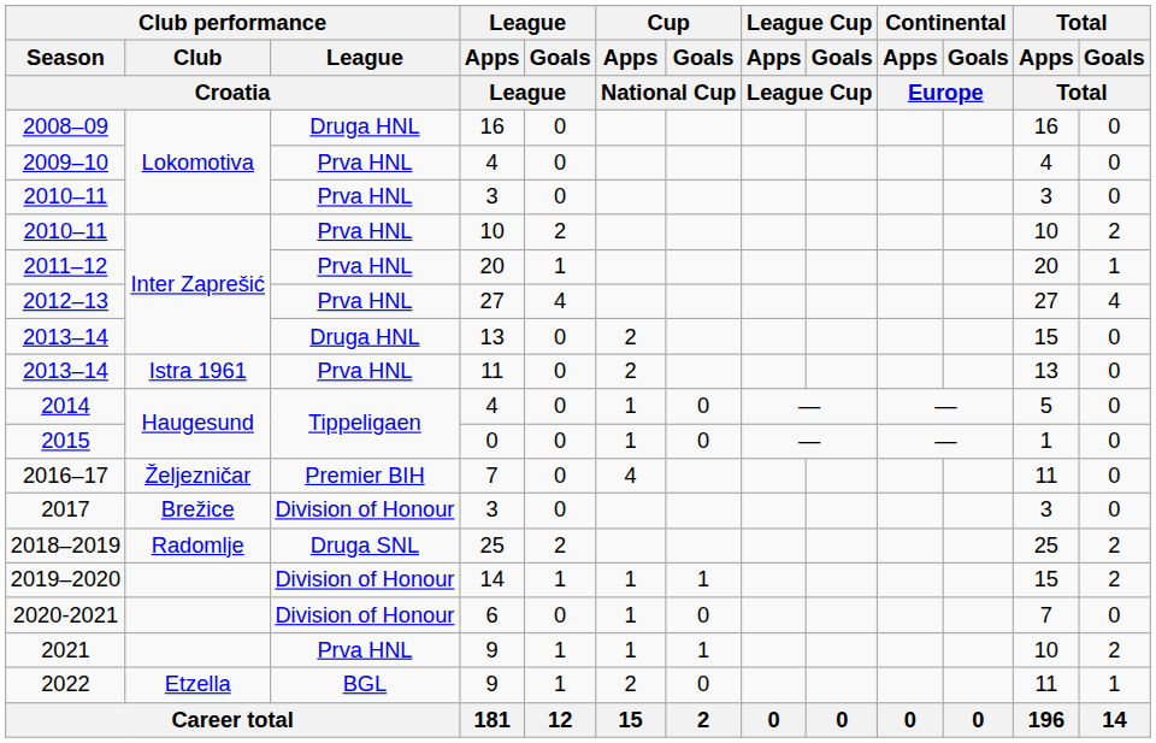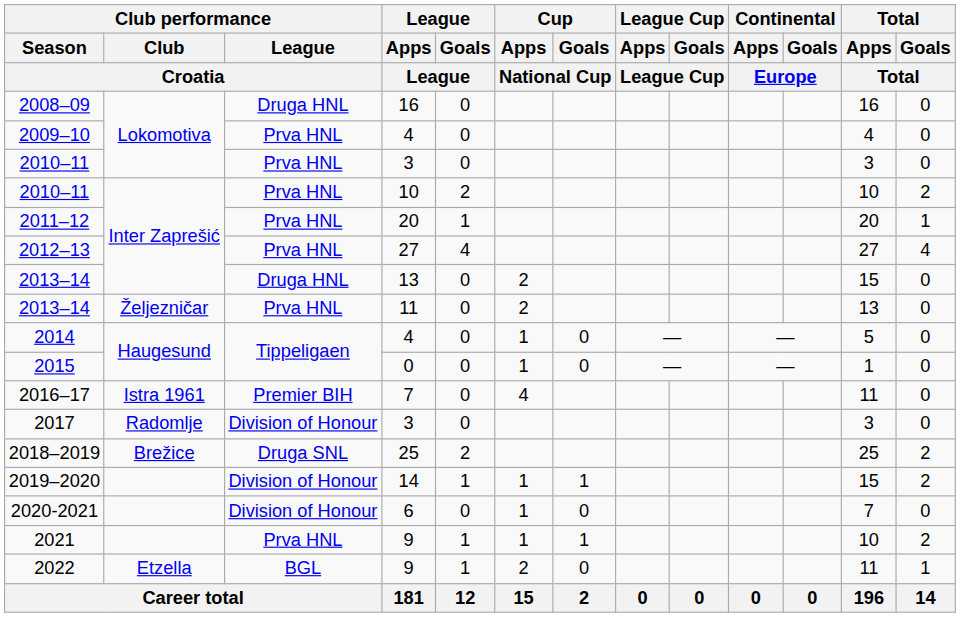2013–14 / 11 | Club performance / Club / Croatia: Istra 1961 -> Željezničar
2016–17 | Club performance / Club / Croatia: Željezničar -> Istra 1961
2017 | Club performance / Club / Croatia: Brežice -> Radomlje
2018–2019 | Club performance / Club / Croatia: Radomlje -> Brežice
